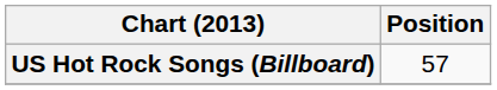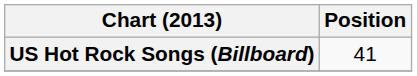US Hot Rock Songs (Billboard) | Position: 57 -> 41
